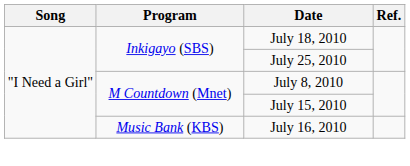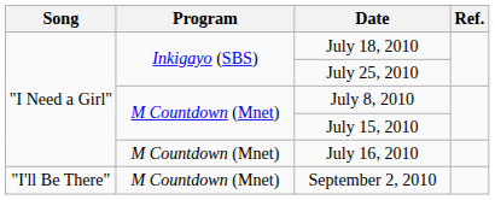July 16, 2010 | Program: Music Bank (KBS) -> M Countdown (Mnet)
+ row: "I'll Be There" | M Countdown (Mnet) | September 2, 2010
